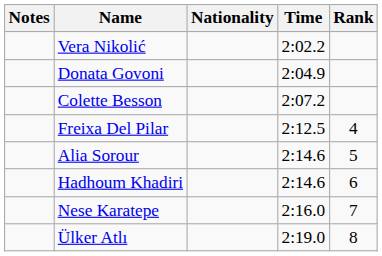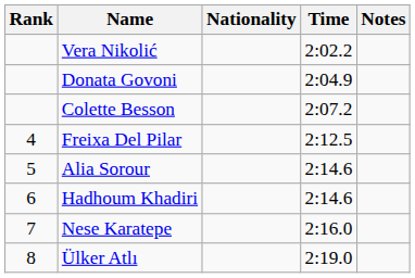columns swapped: Rank <-> Notes
